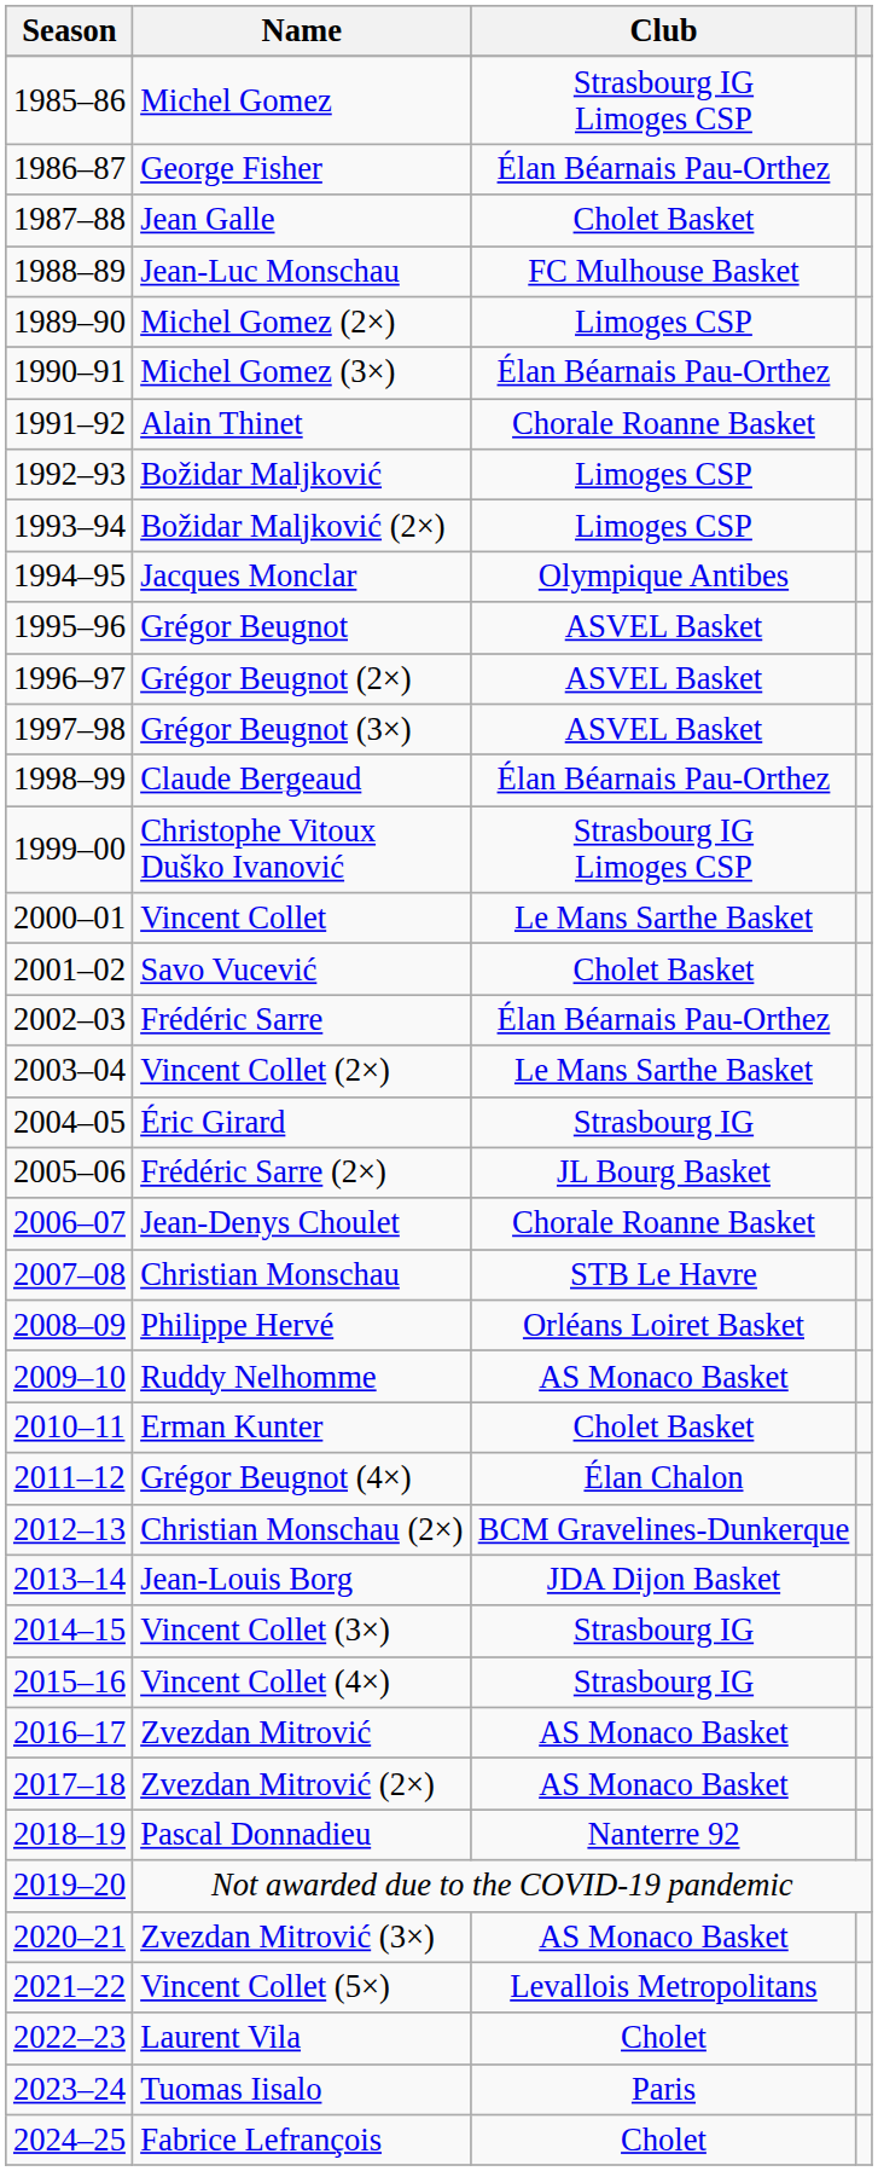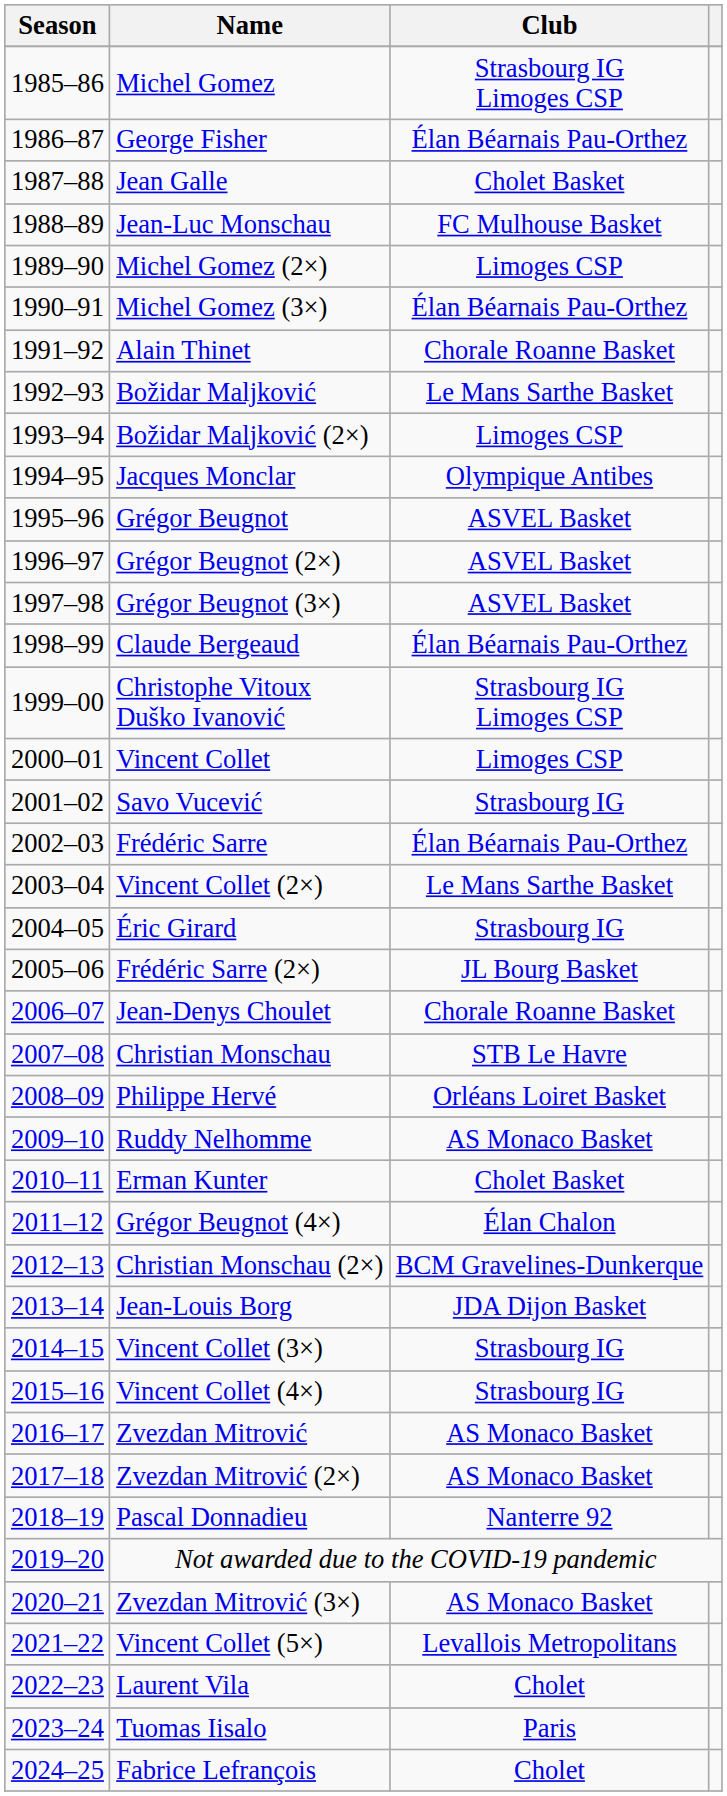Božidar Maljković | Club: Limoges CSP -> Le Mans Sarthe Basket
Vincent Collet | Club: Le Mans Sarthe Basket -> Limoges CSP
Savo Vucević | Club: Cholet Basket -> Strasbourg IG
